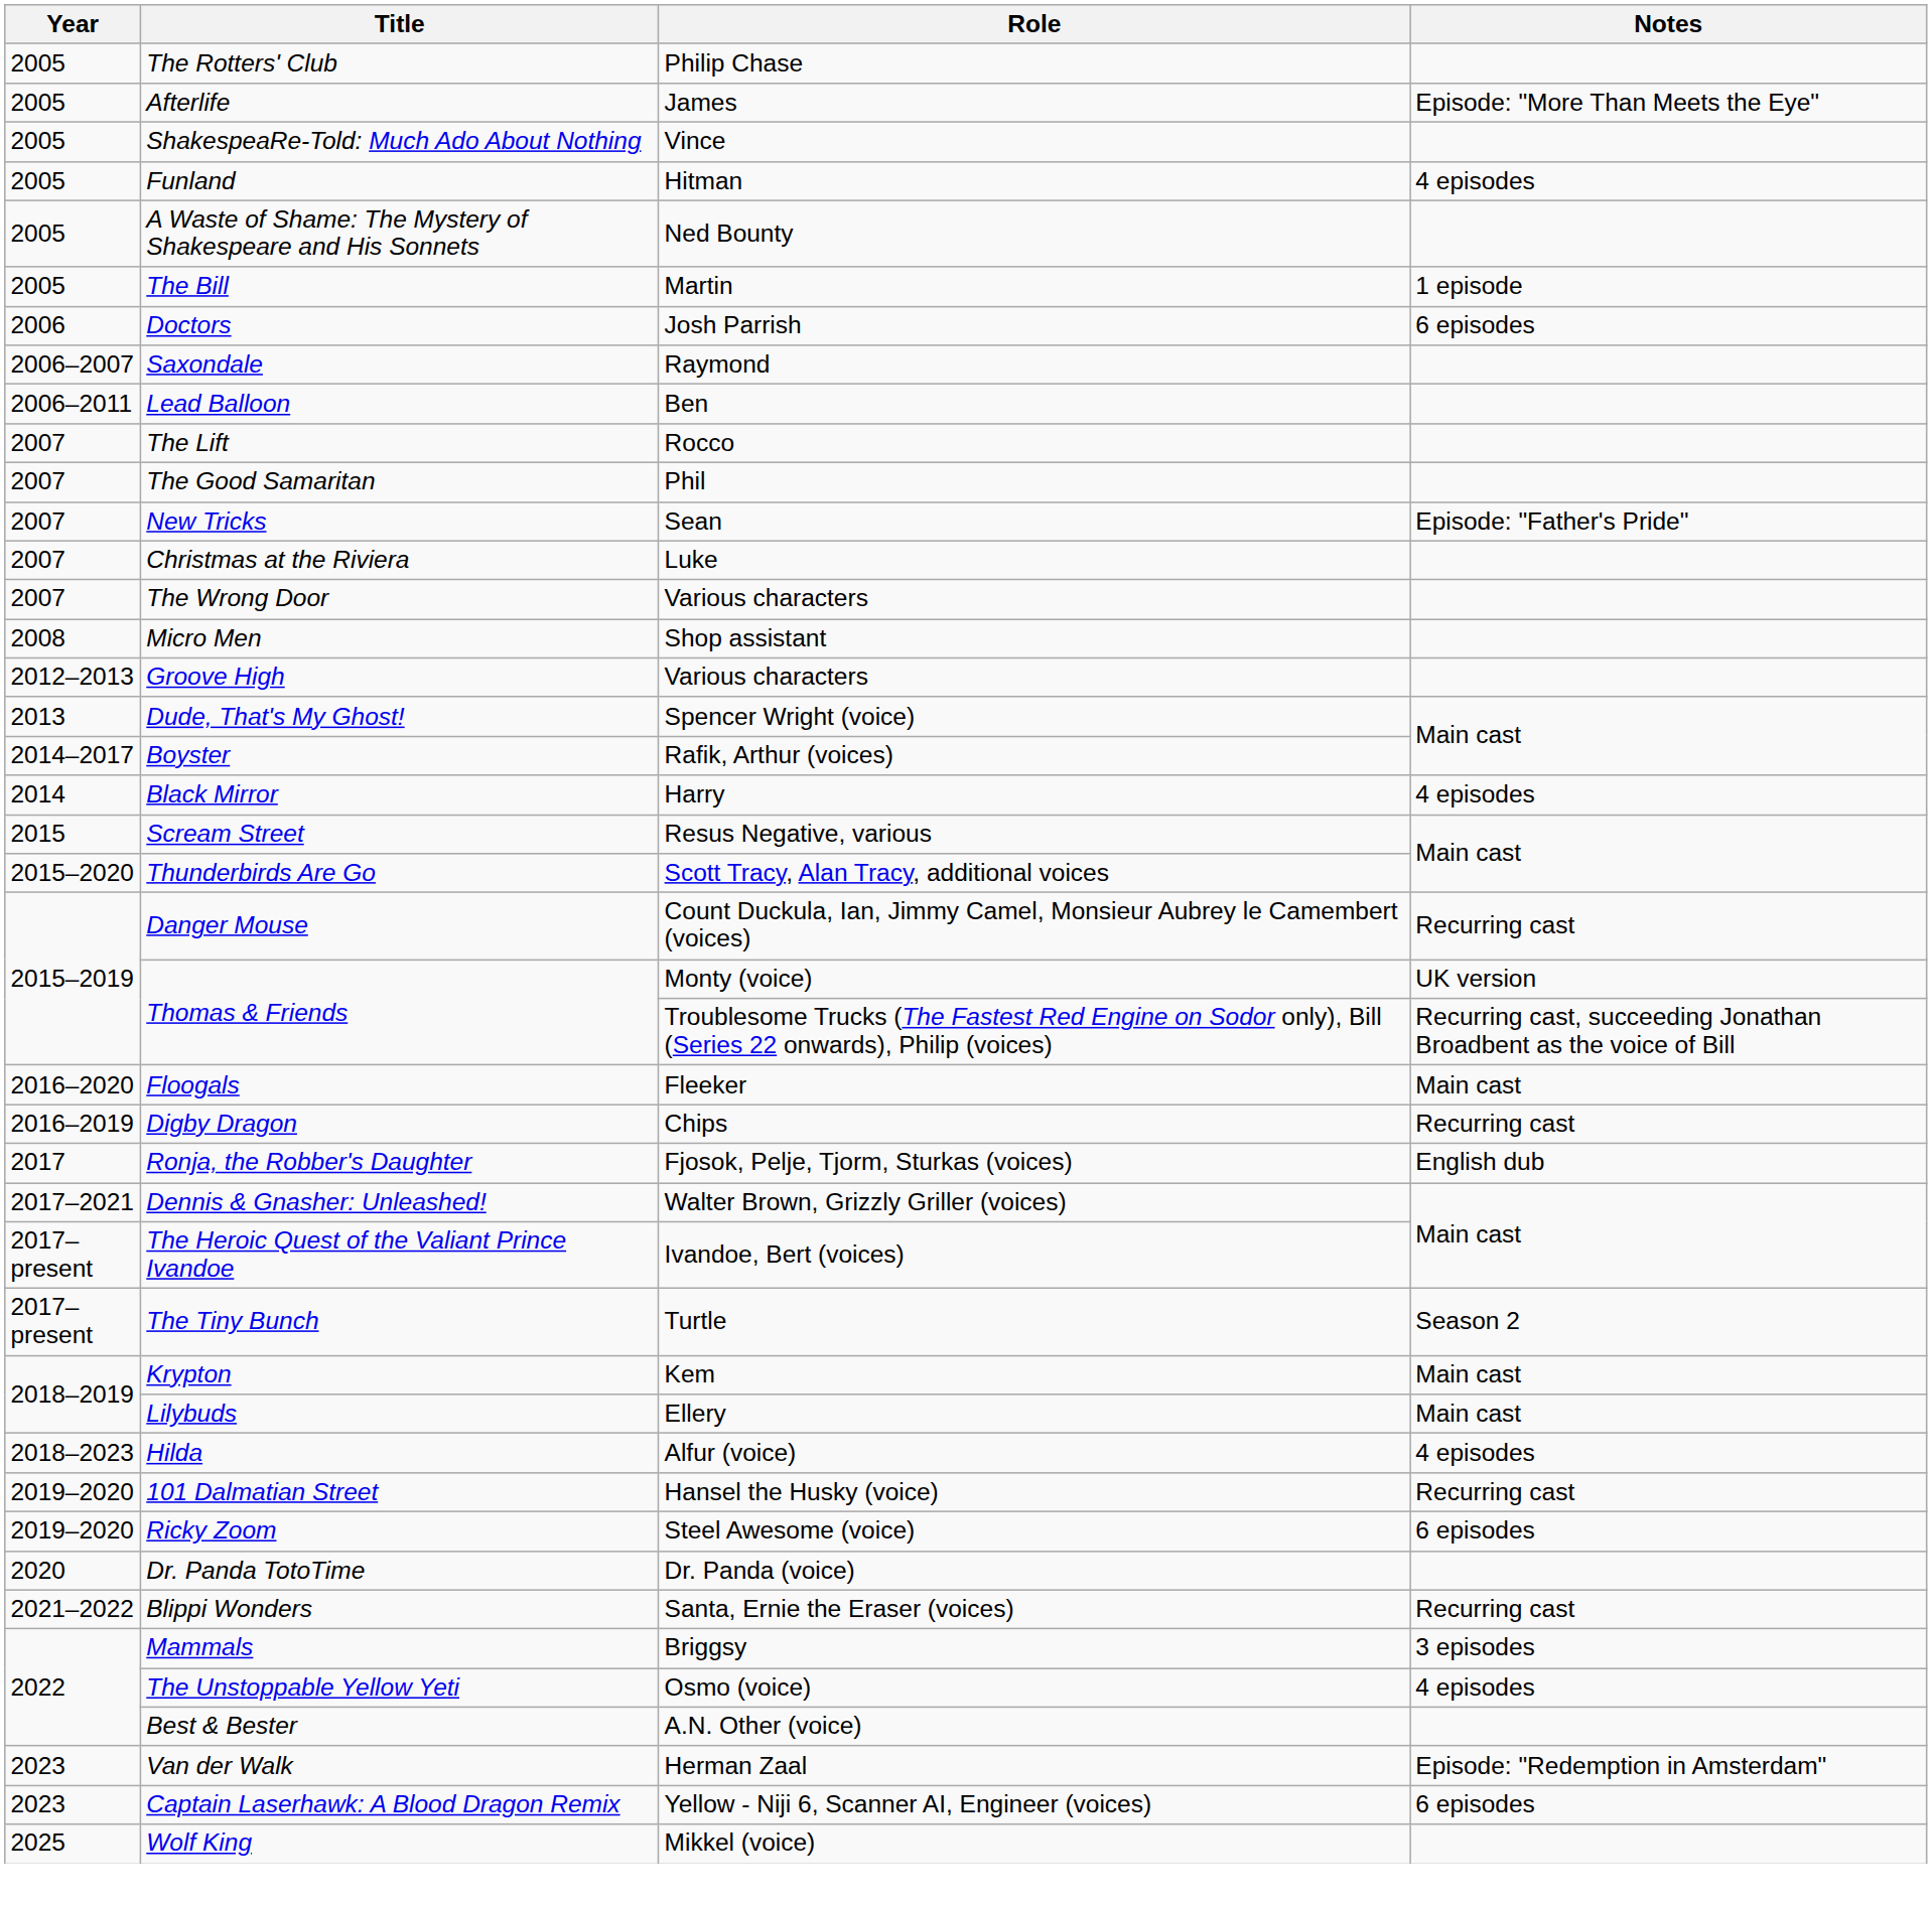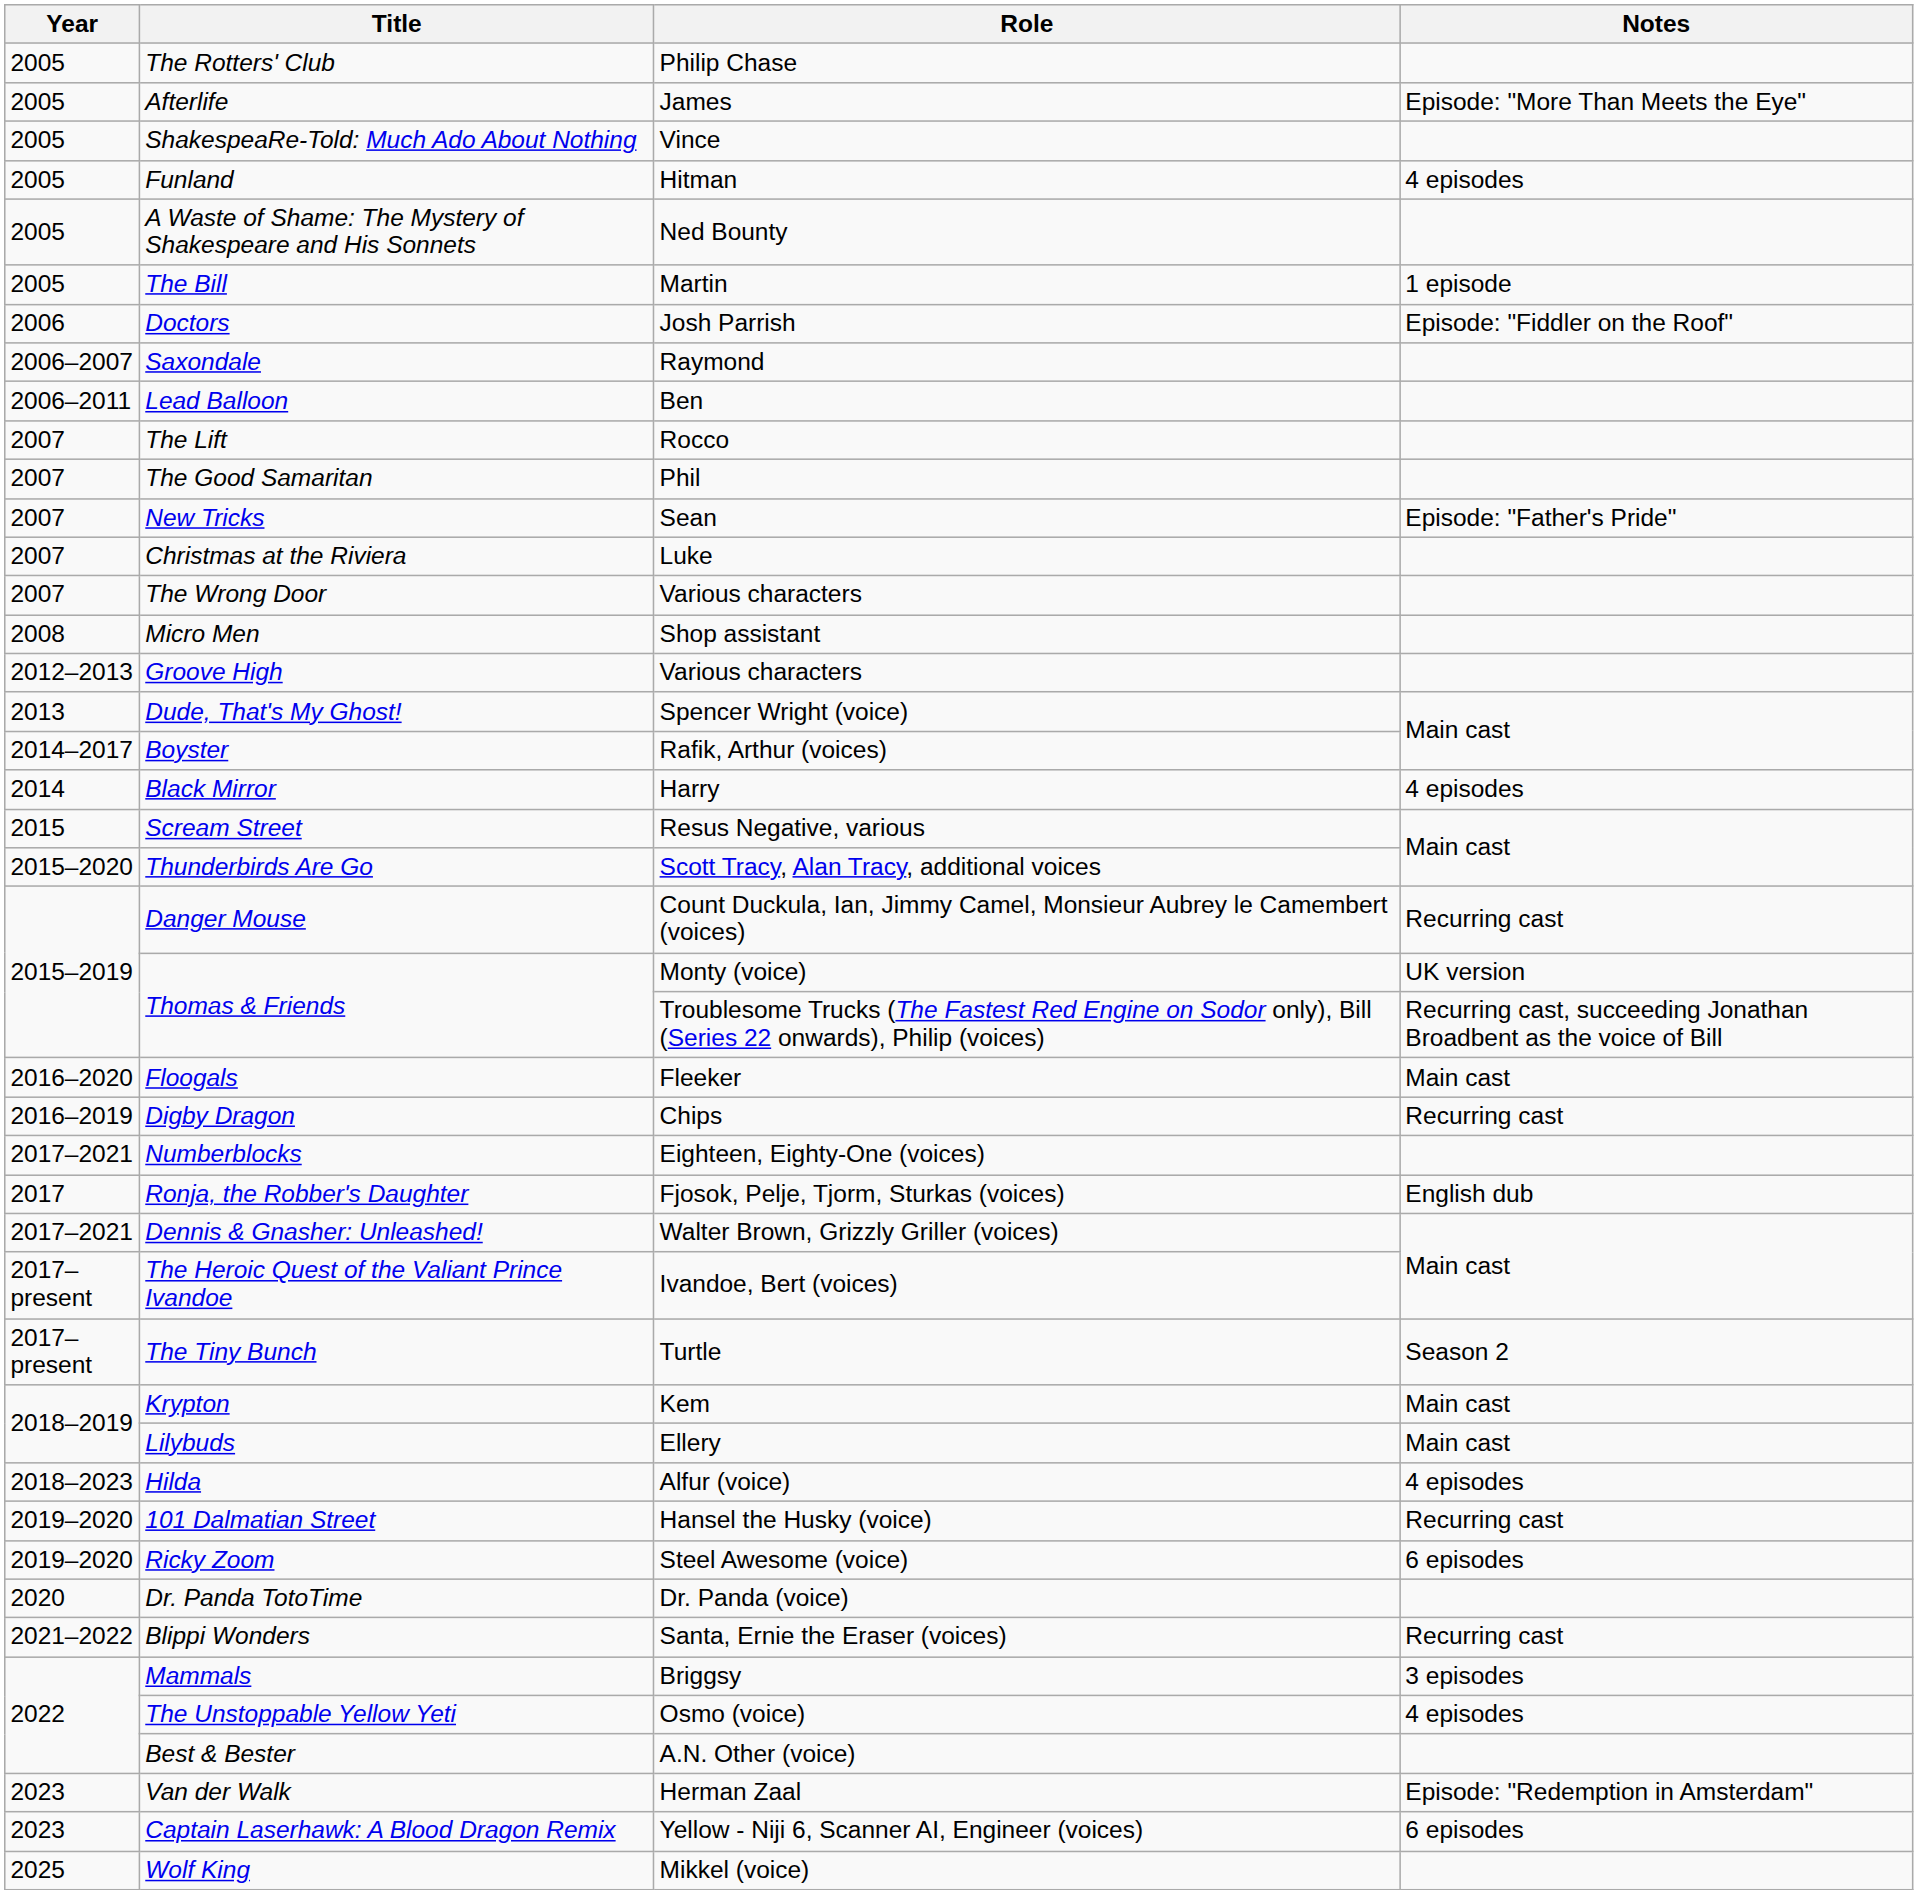Doctors | Notes: 6 episodes -> Episode: "Fiddler on the Roof"
+ row: 2017–2021 | Numberblocks | Eighteen, Eighty-One (voices)
